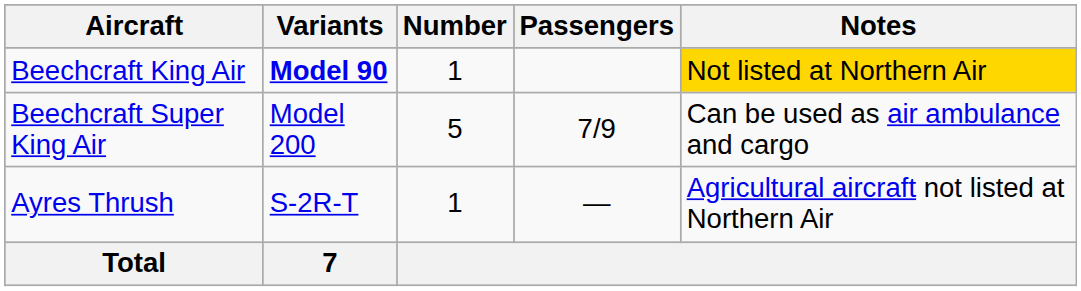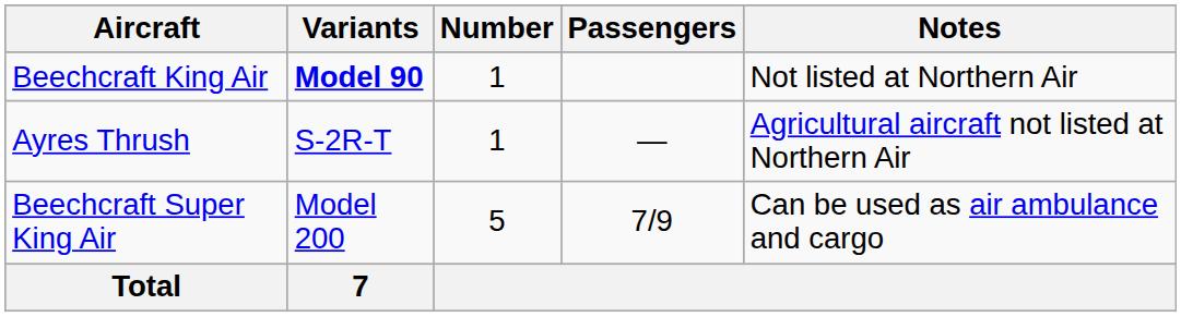Beechcraft King Air | Notes: gold background -> no background
rows swapped: Beechcraft Super King Air <-> Ayres Thrush
